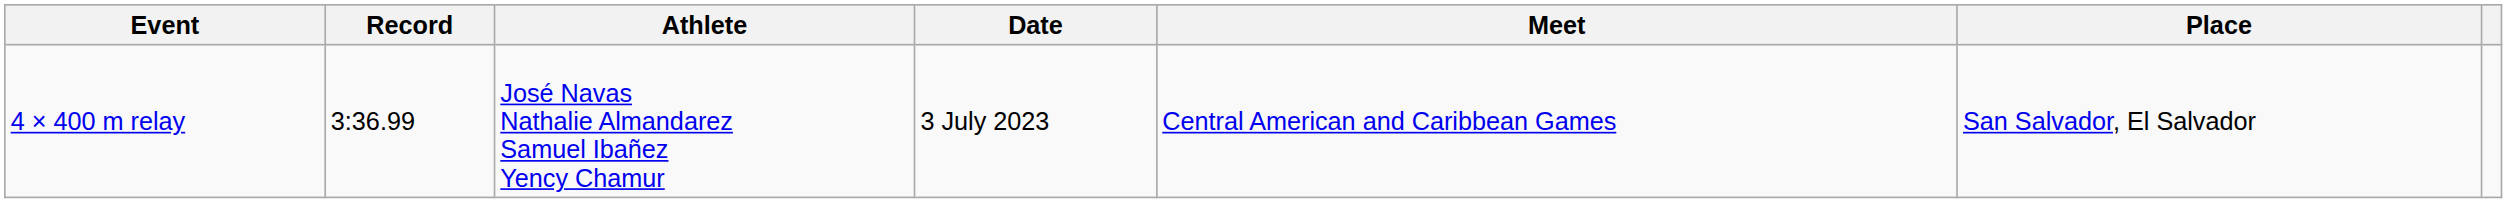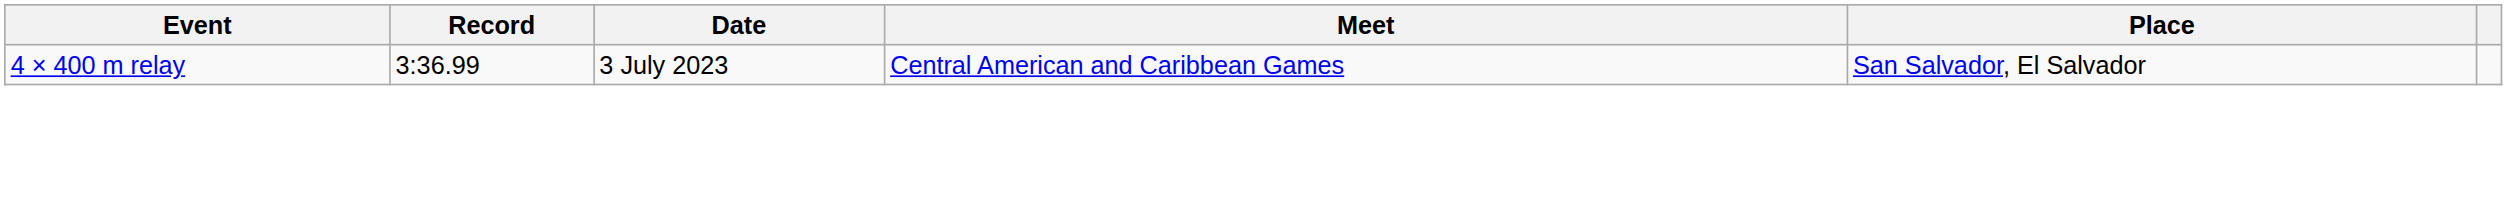- column: Athlete | José Navas Nathalie Almandarez Samuel Ibañez Yency Chamur
